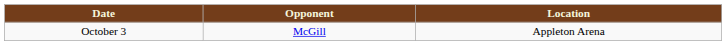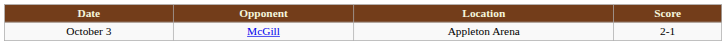+ column: Score | 2-1
